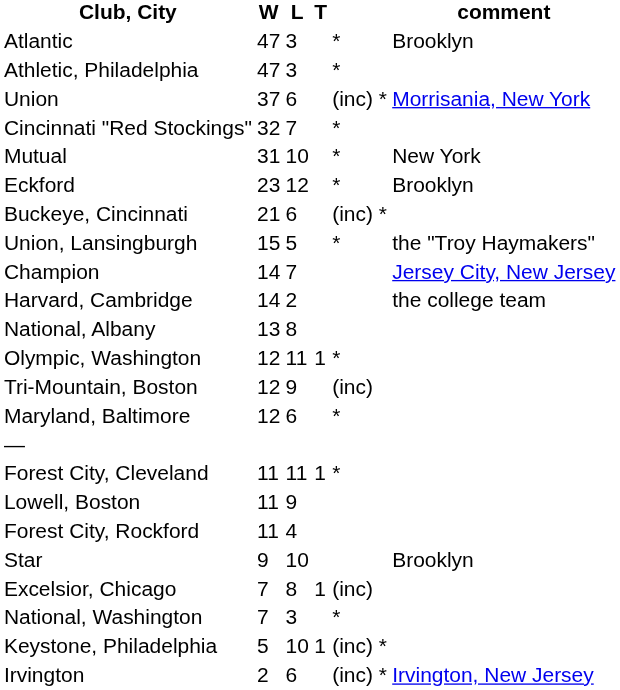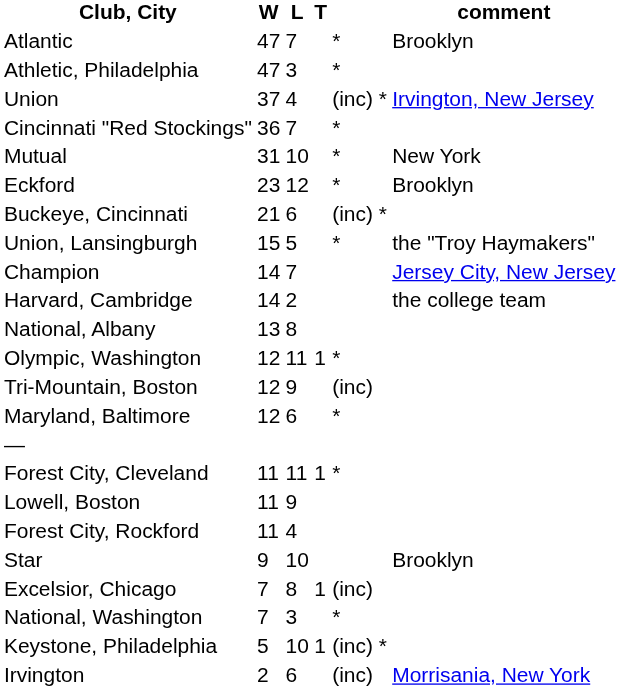Atlantic | L: 3 -> 7
Union | L: 6 -> 4
Union | comment: Morrisania, New York -> Irvington, New Jersey
Cincinnati "Red Stockings" | W: 32 -> 36
Irvington | column 5: (inc) * -> (inc)
Irvington | comment: Irvington, New Jersey -> Morrisania, New York
